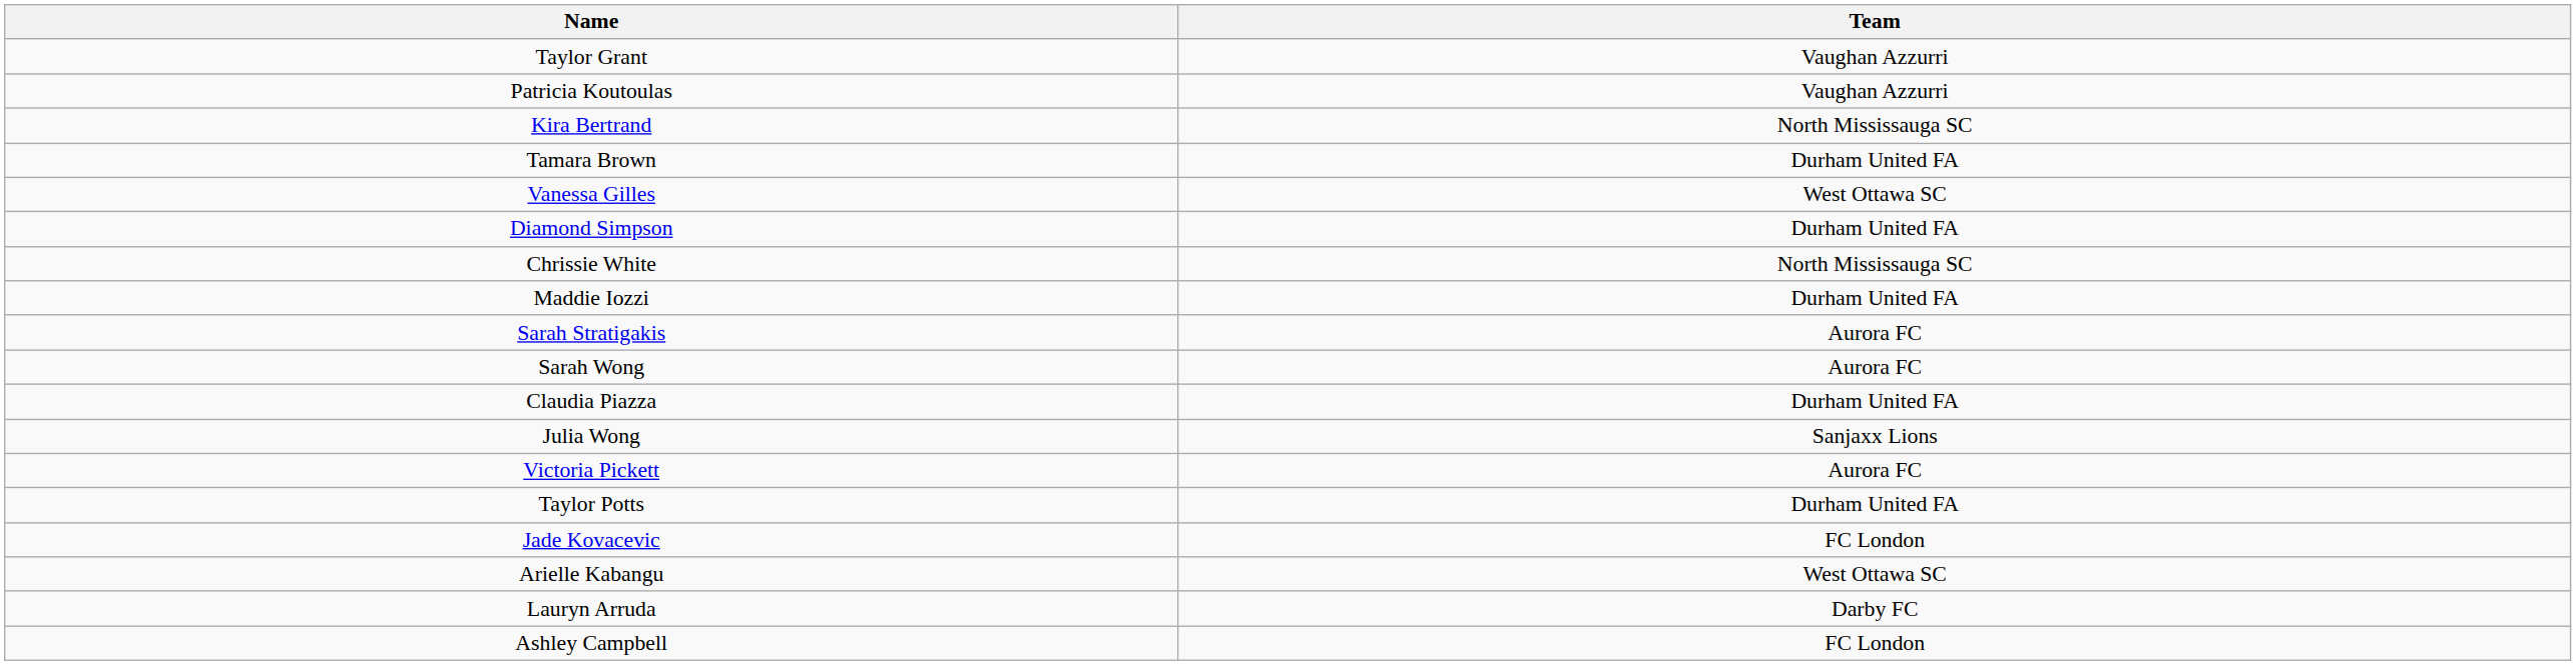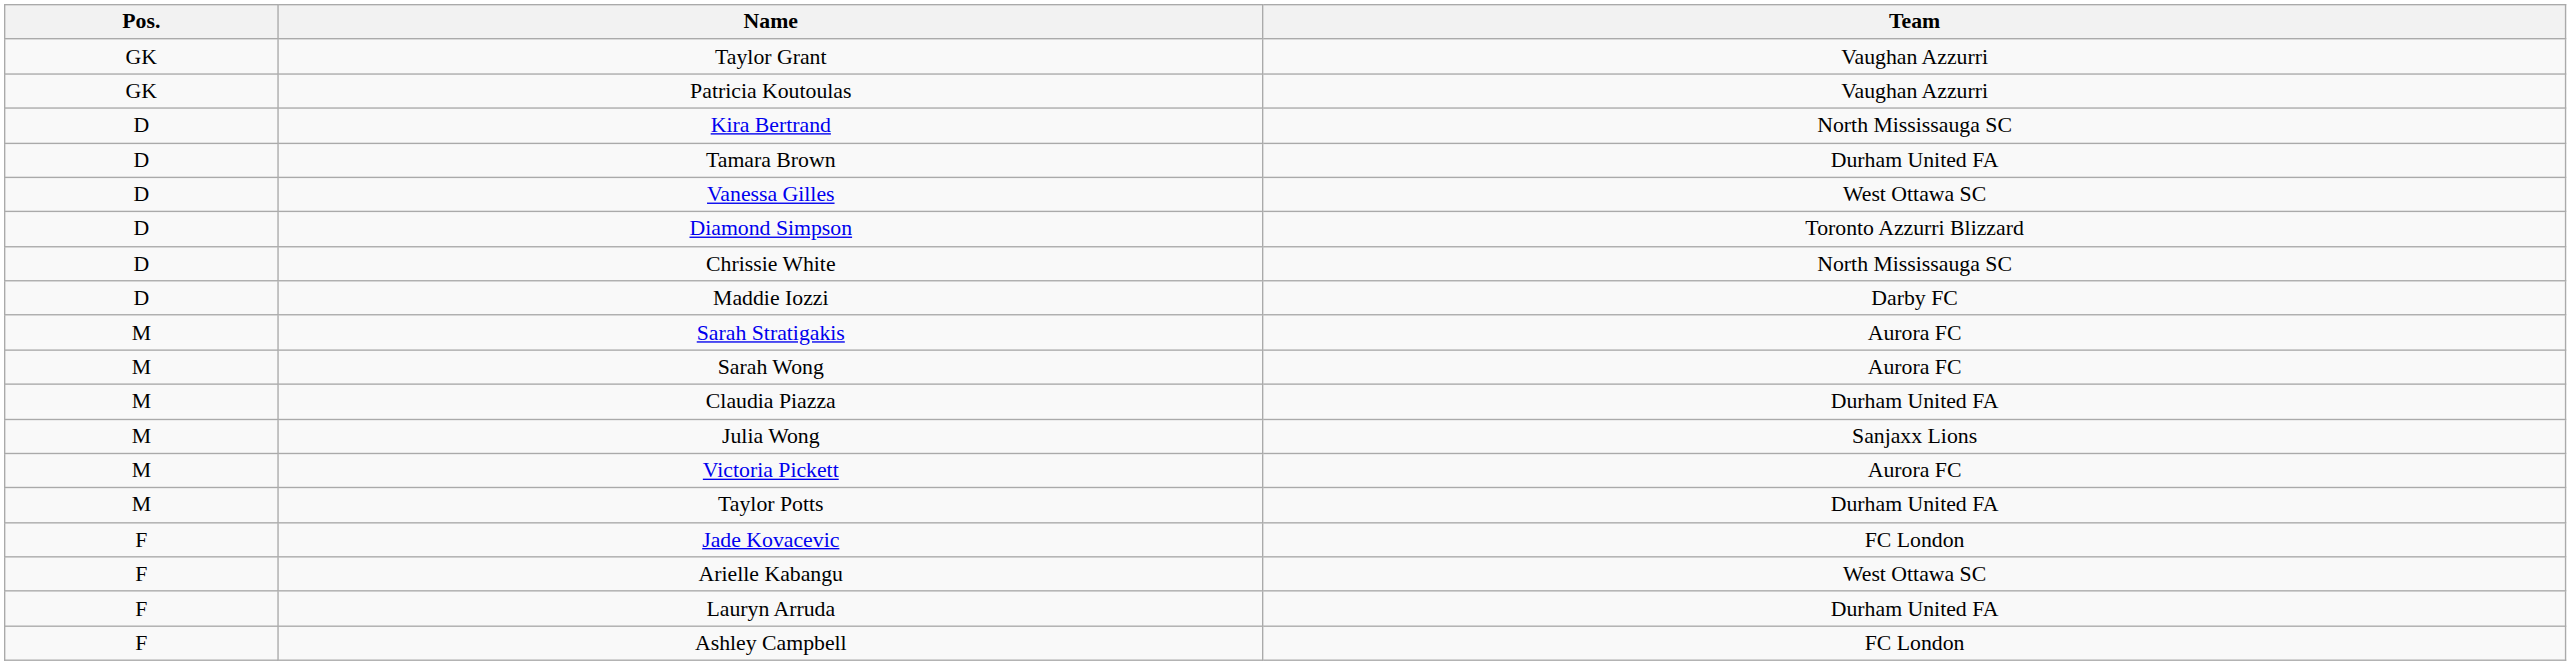+ column: Pos. | GK | GK | D | D | D | D | D | D | M | M | M | M | M | M | F | F | F | F
Diamond Simpson | Team: Durham United FA -> Toronto Azzurri Blizzard
Maddie Iozzi | Team: Durham United FA -> Darby FC
Lauryn Arruda | Team: Darby FC -> Durham United FA
